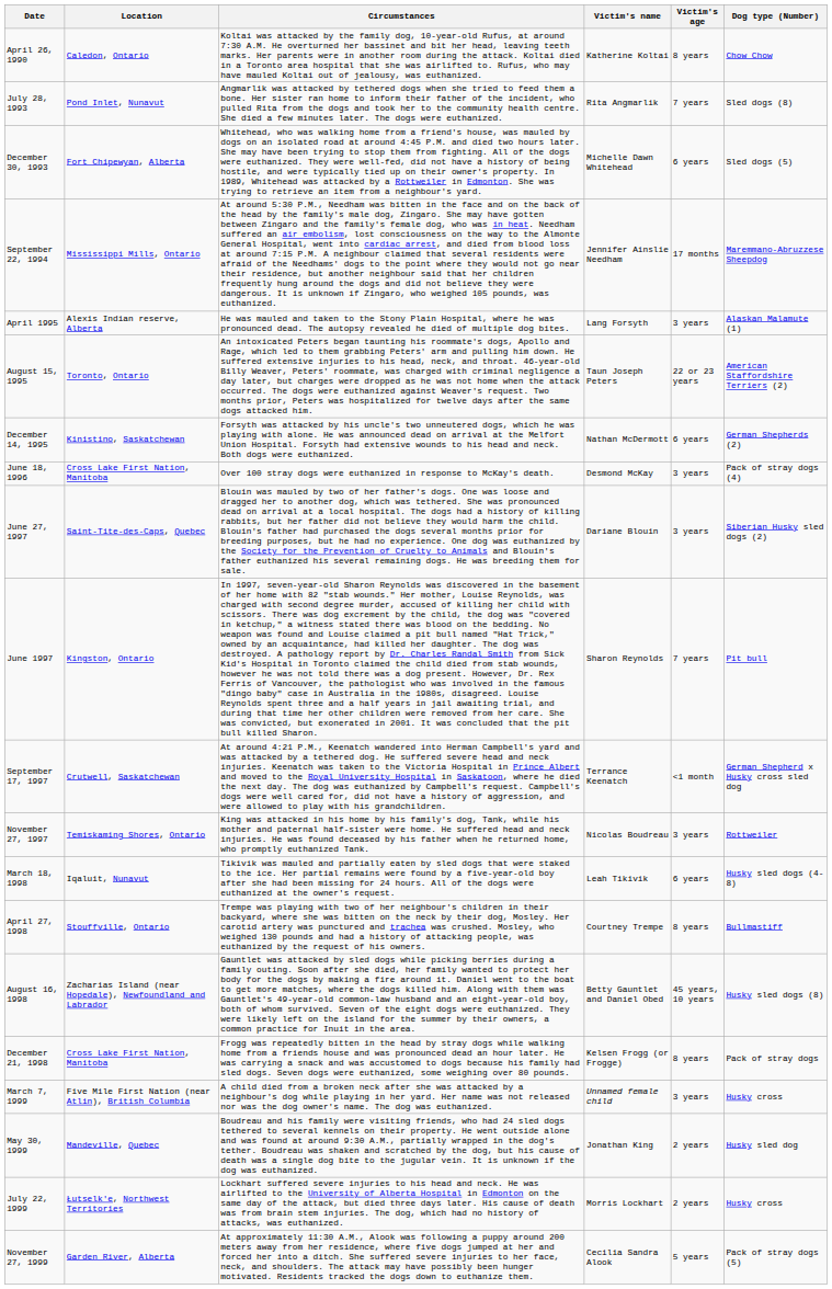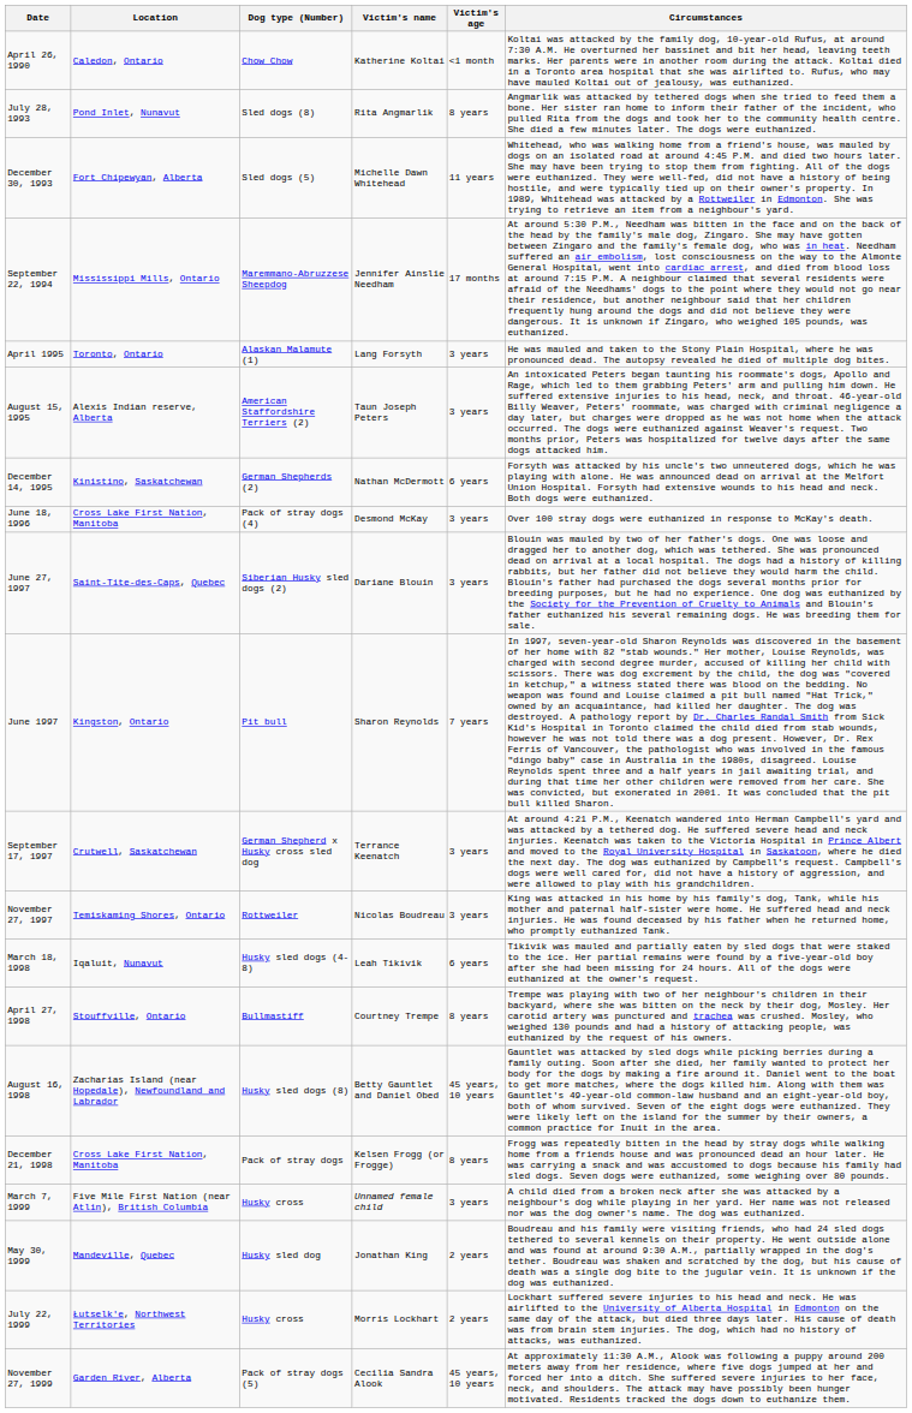columns swapped: Dog type (Number) <-> Circumstances
April 26, 1990 | Victim's age: 8 years -> <1 month
July 28, 1993 | Victim's age: 7 years -> 8 years
December 30, 1993 | Victim's age: 6 years -> 11 years
April 1995 | Location: Alexis Indian reserve, Alberta -> Toronto, Ontario
August 15, 1995 | Location: Toronto, Ontario -> Alexis Indian reserve, Alberta
August 15, 1995 | Victim's age: 22 or 23 years -> 3 years
September 17, 1997 | Victim's age: <1 month -> 3 years
November 27, 1999 | Victim's age: 5 years -> 45 years, 10 years
